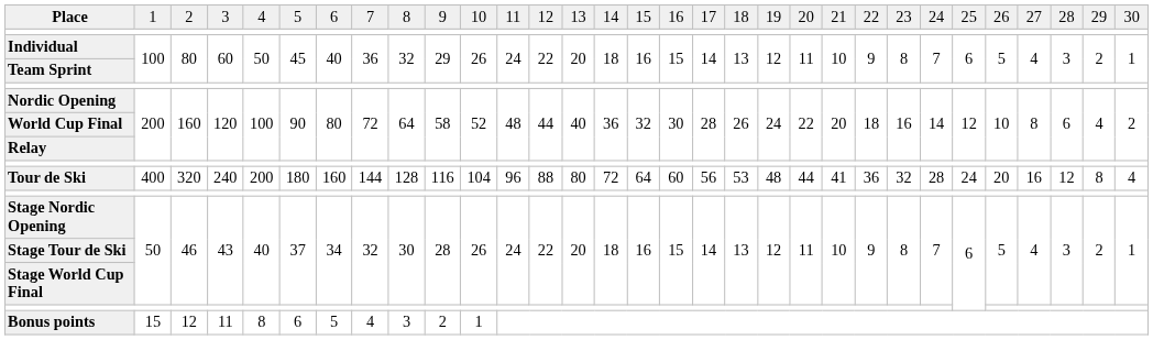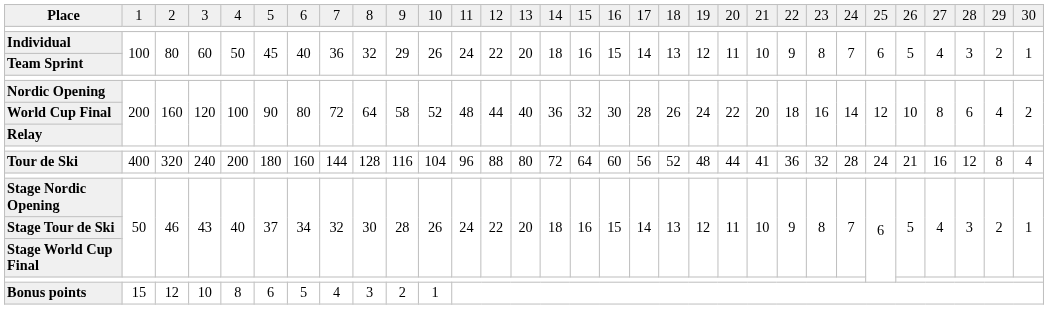Tour de Ski | column 19: 53 -> 52
Tour de Ski | column 27: 20 -> 21
Bonus points | column 4: 11 -> 10
